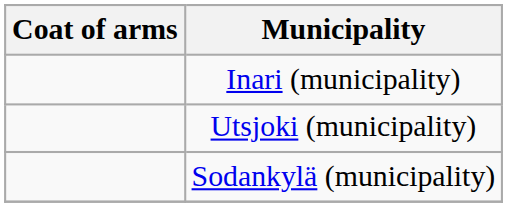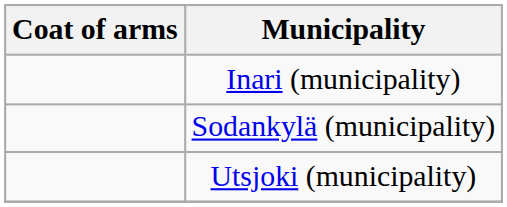rows swapped: Sodankylä (municipality) <-> Utsjoki (municipality)
